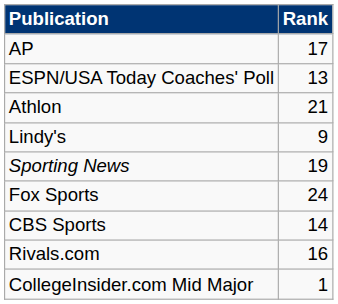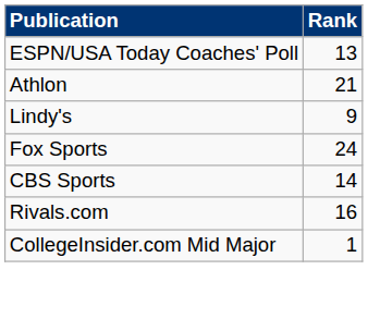- row: AP | 17
- row: Sporting News | 19
